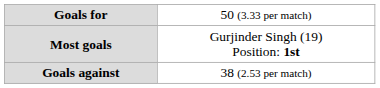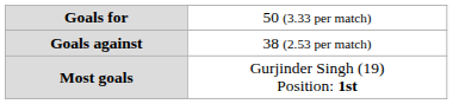rows swapped: Goals against <-> Most goals
